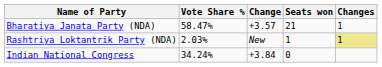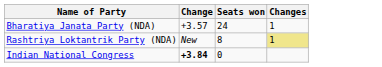- column: Vote Share % | 58.47% | 2.03% | 34.24%
Bharatiya Janata Party (NDA) | Seats won: 21 -> 24
Rashtriya Loktantrik Party (NDA) | Seats won: 1 -> 8
Indian National Congress | Change: normal -> bold
